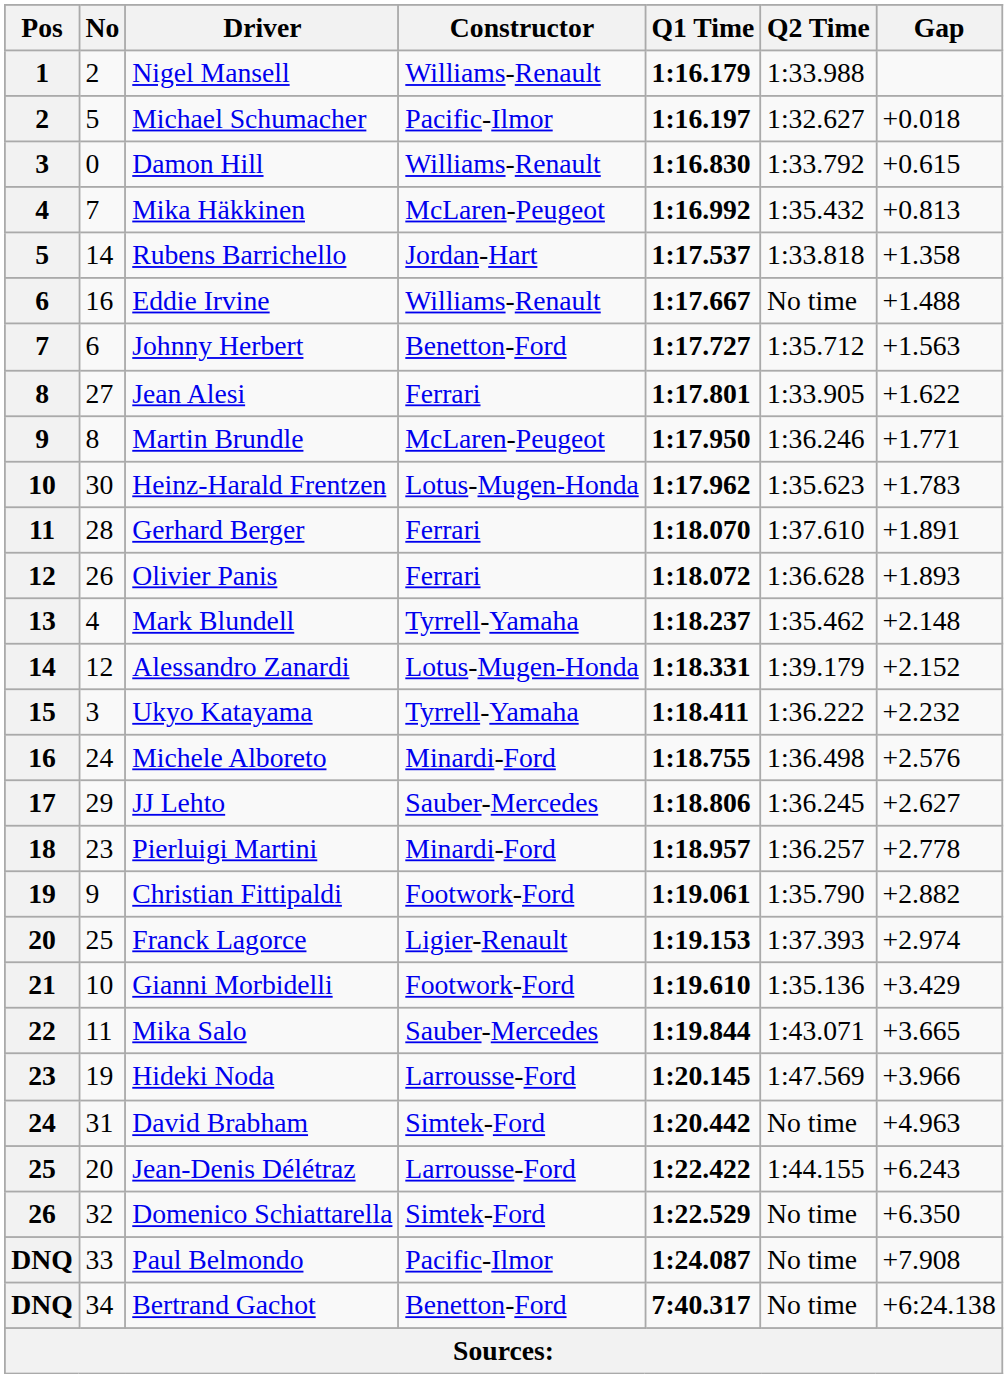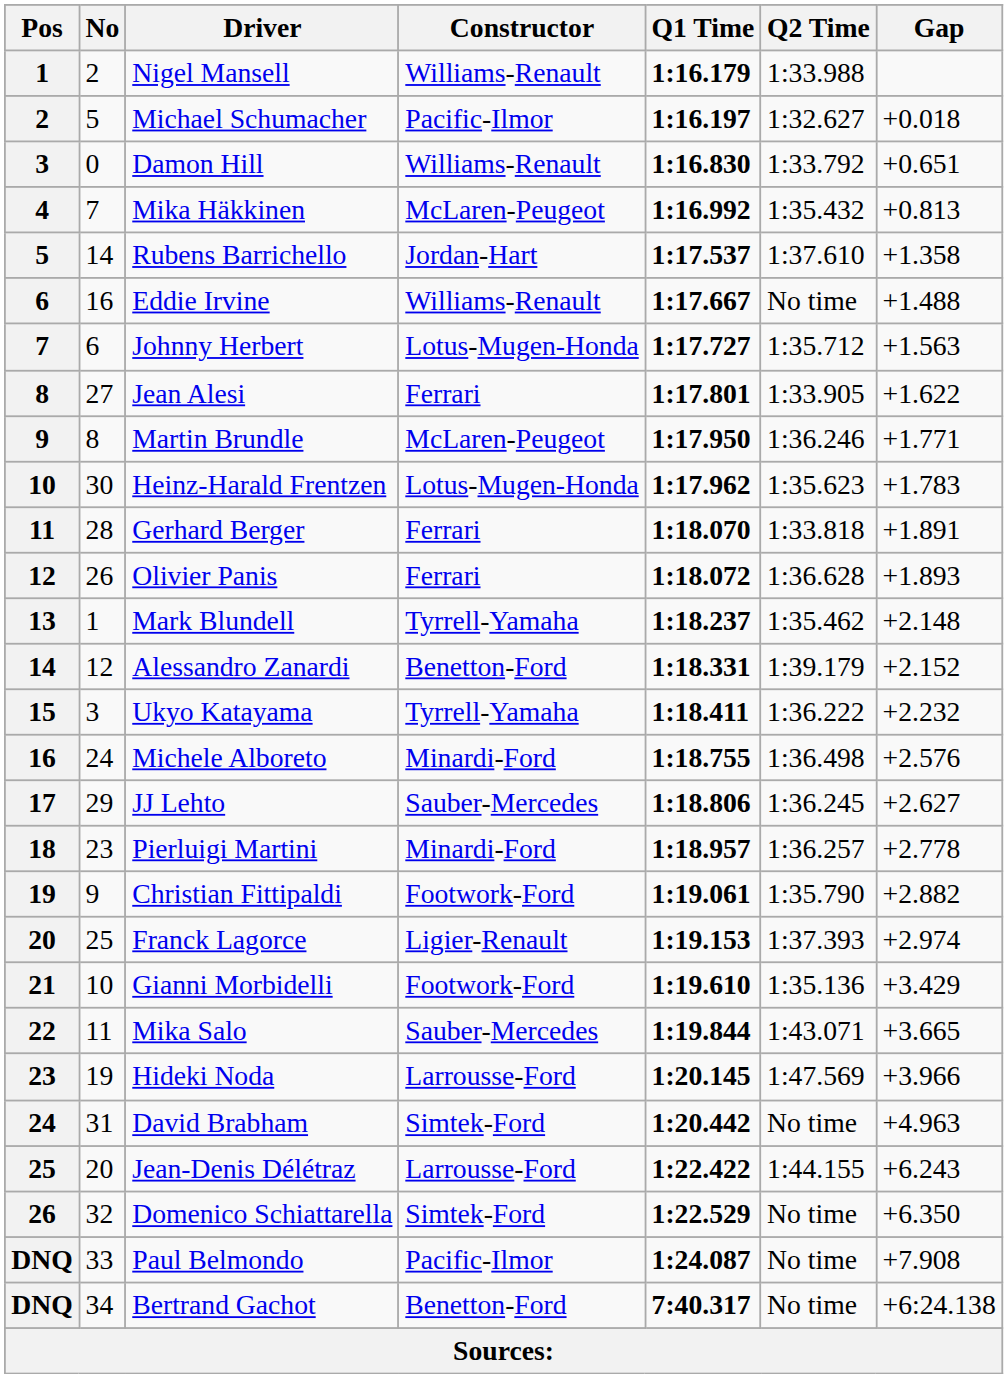Damon Hill | Gap: +0.615 -> +0.651
Rubens Barrichello | Q2 Time: 1:33.818 -> 1:37.610
Johnny Herbert | Constructor: Benetton-Ford -> Lotus-Mugen-Honda
Gerhard Berger | Q2 Time: 1:37.610 -> 1:33.818
Mark Blundell | No: 4 -> 1
Alessandro Zanardi | Constructor: Lotus-Mugen-Honda -> Benetton-Ford
